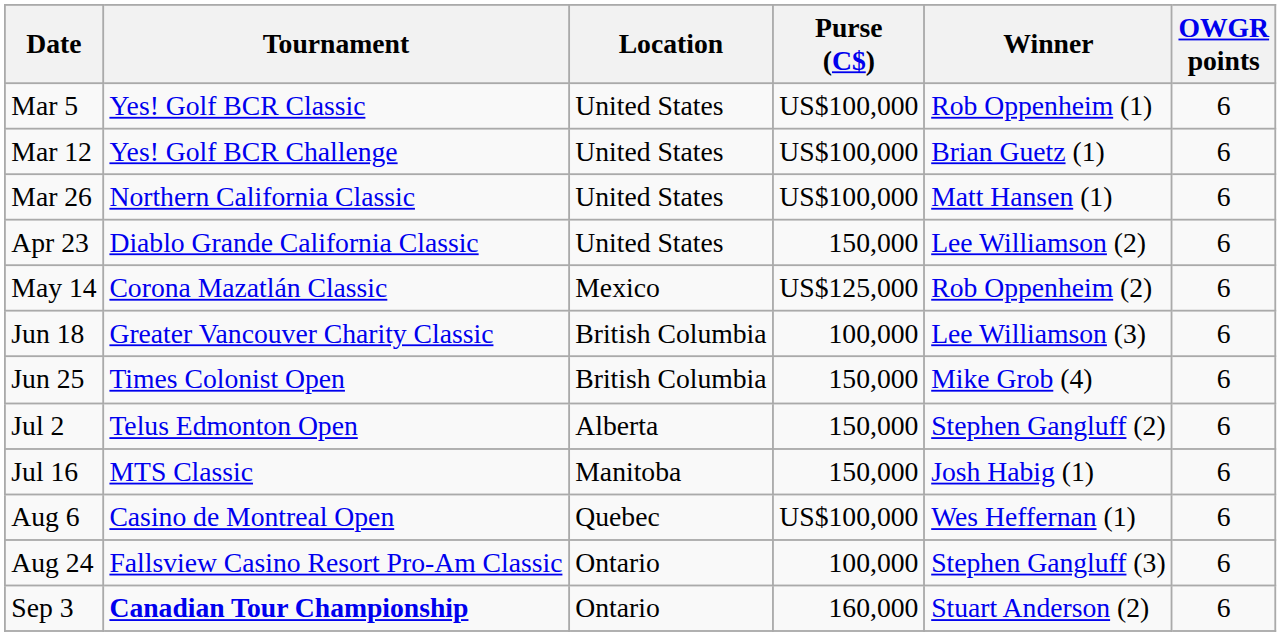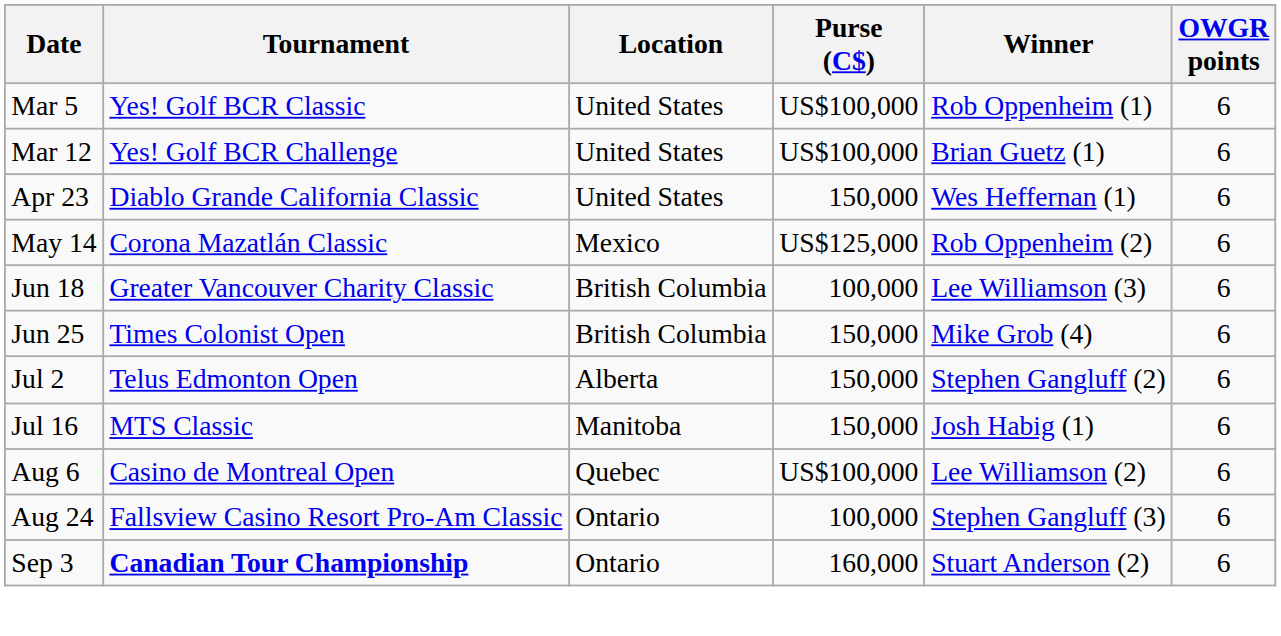- row: Mar 26 | Northern California Classic | United States | US$100,000 | Matt Hansen (1) | 6
Apr 23 | Winner: Lee Williamson (2) -> Wes Heffernan (1)
Aug 6 | Winner: Wes Heffernan (1) -> Lee Williamson (2)
